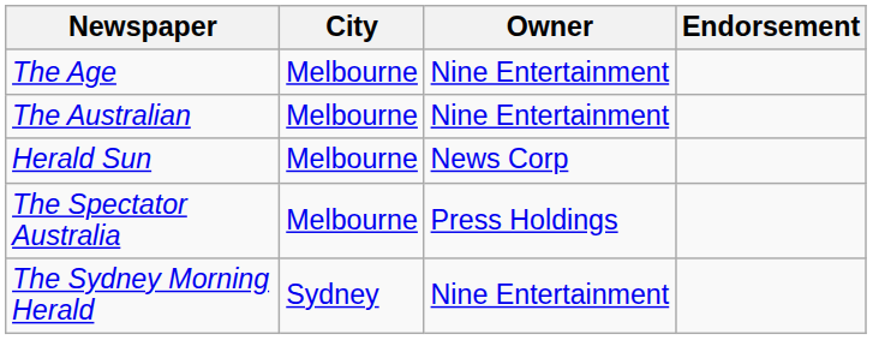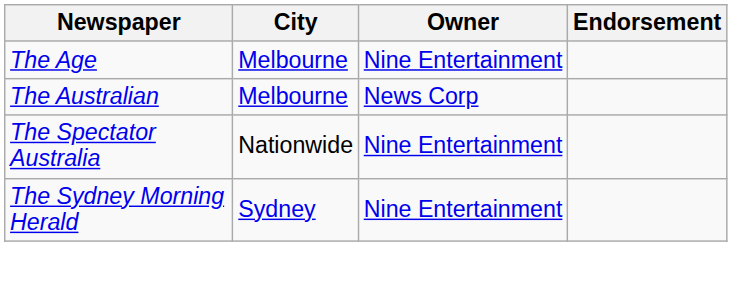The Australian | Owner: Nine Entertainment -> News Corp
- row: Herald Sun | Melbourne | News Corp
The Spectator Australia | City: Melbourne -> Nationwide
The Spectator Australia | Owner: Press Holdings -> Nine Entertainment
